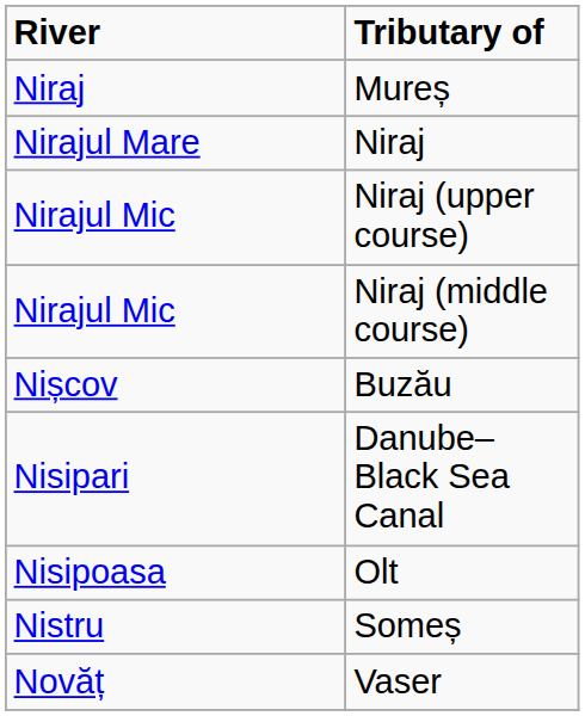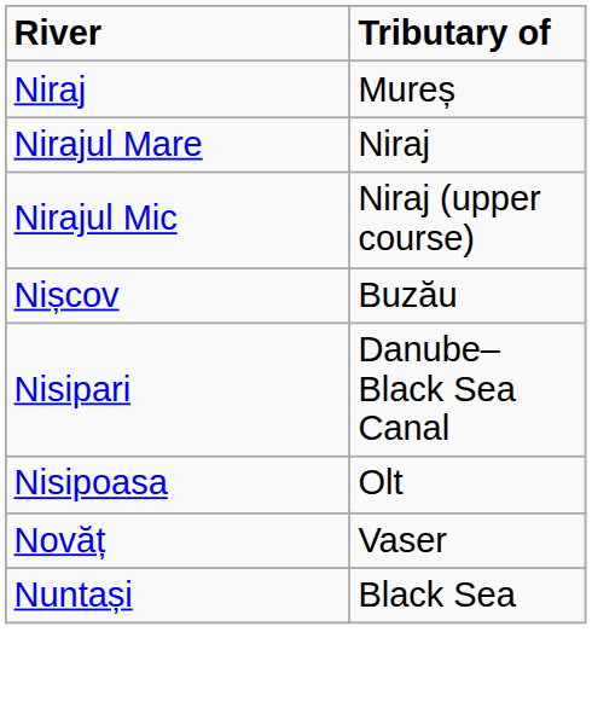- row: Nirajul Mic | Niraj (middle course)
- row: Nistru | Someș
+ row: Nuntași | Black Sea
